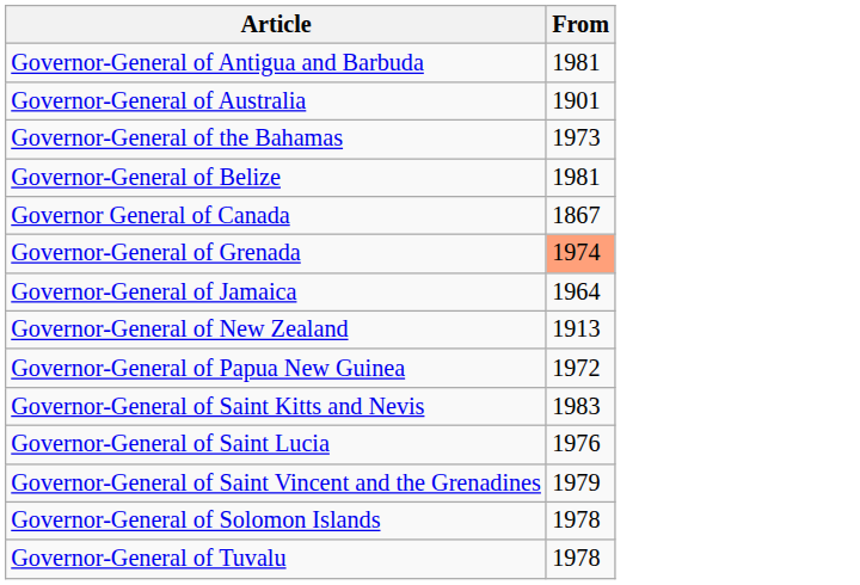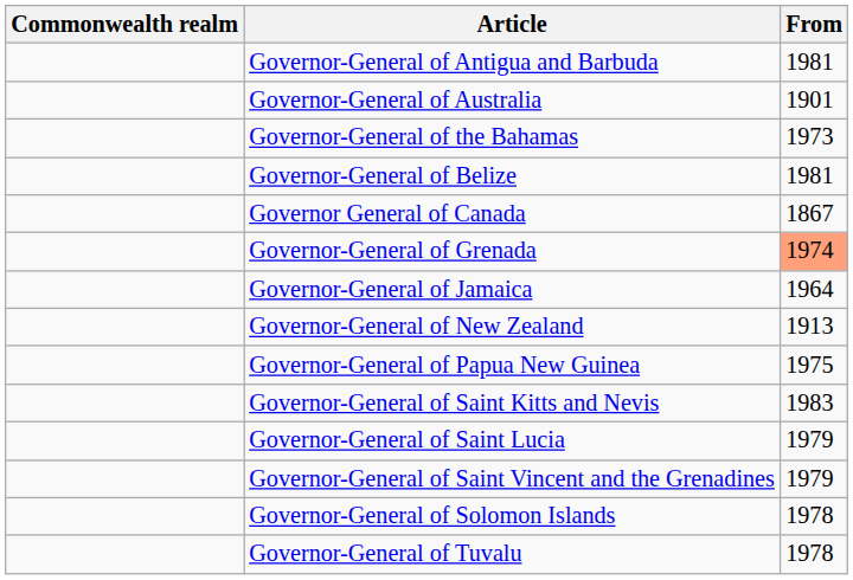+ column: Commonwealth realm
Governor-General of Papua New Guinea | From: 1972 -> 1975
Governor-General of Saint Lucia | From: 1976 -> 1979
